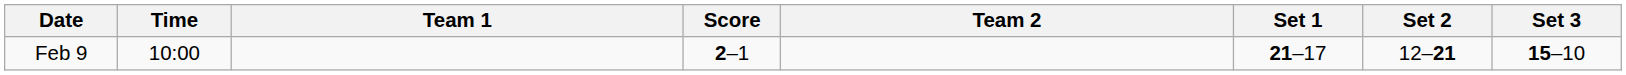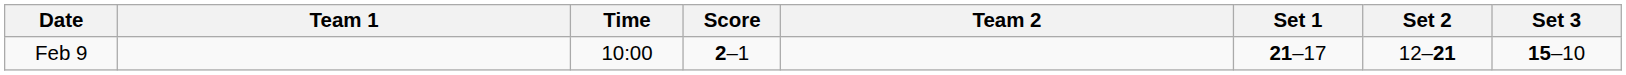columns swapped: Time <-> Team 1
